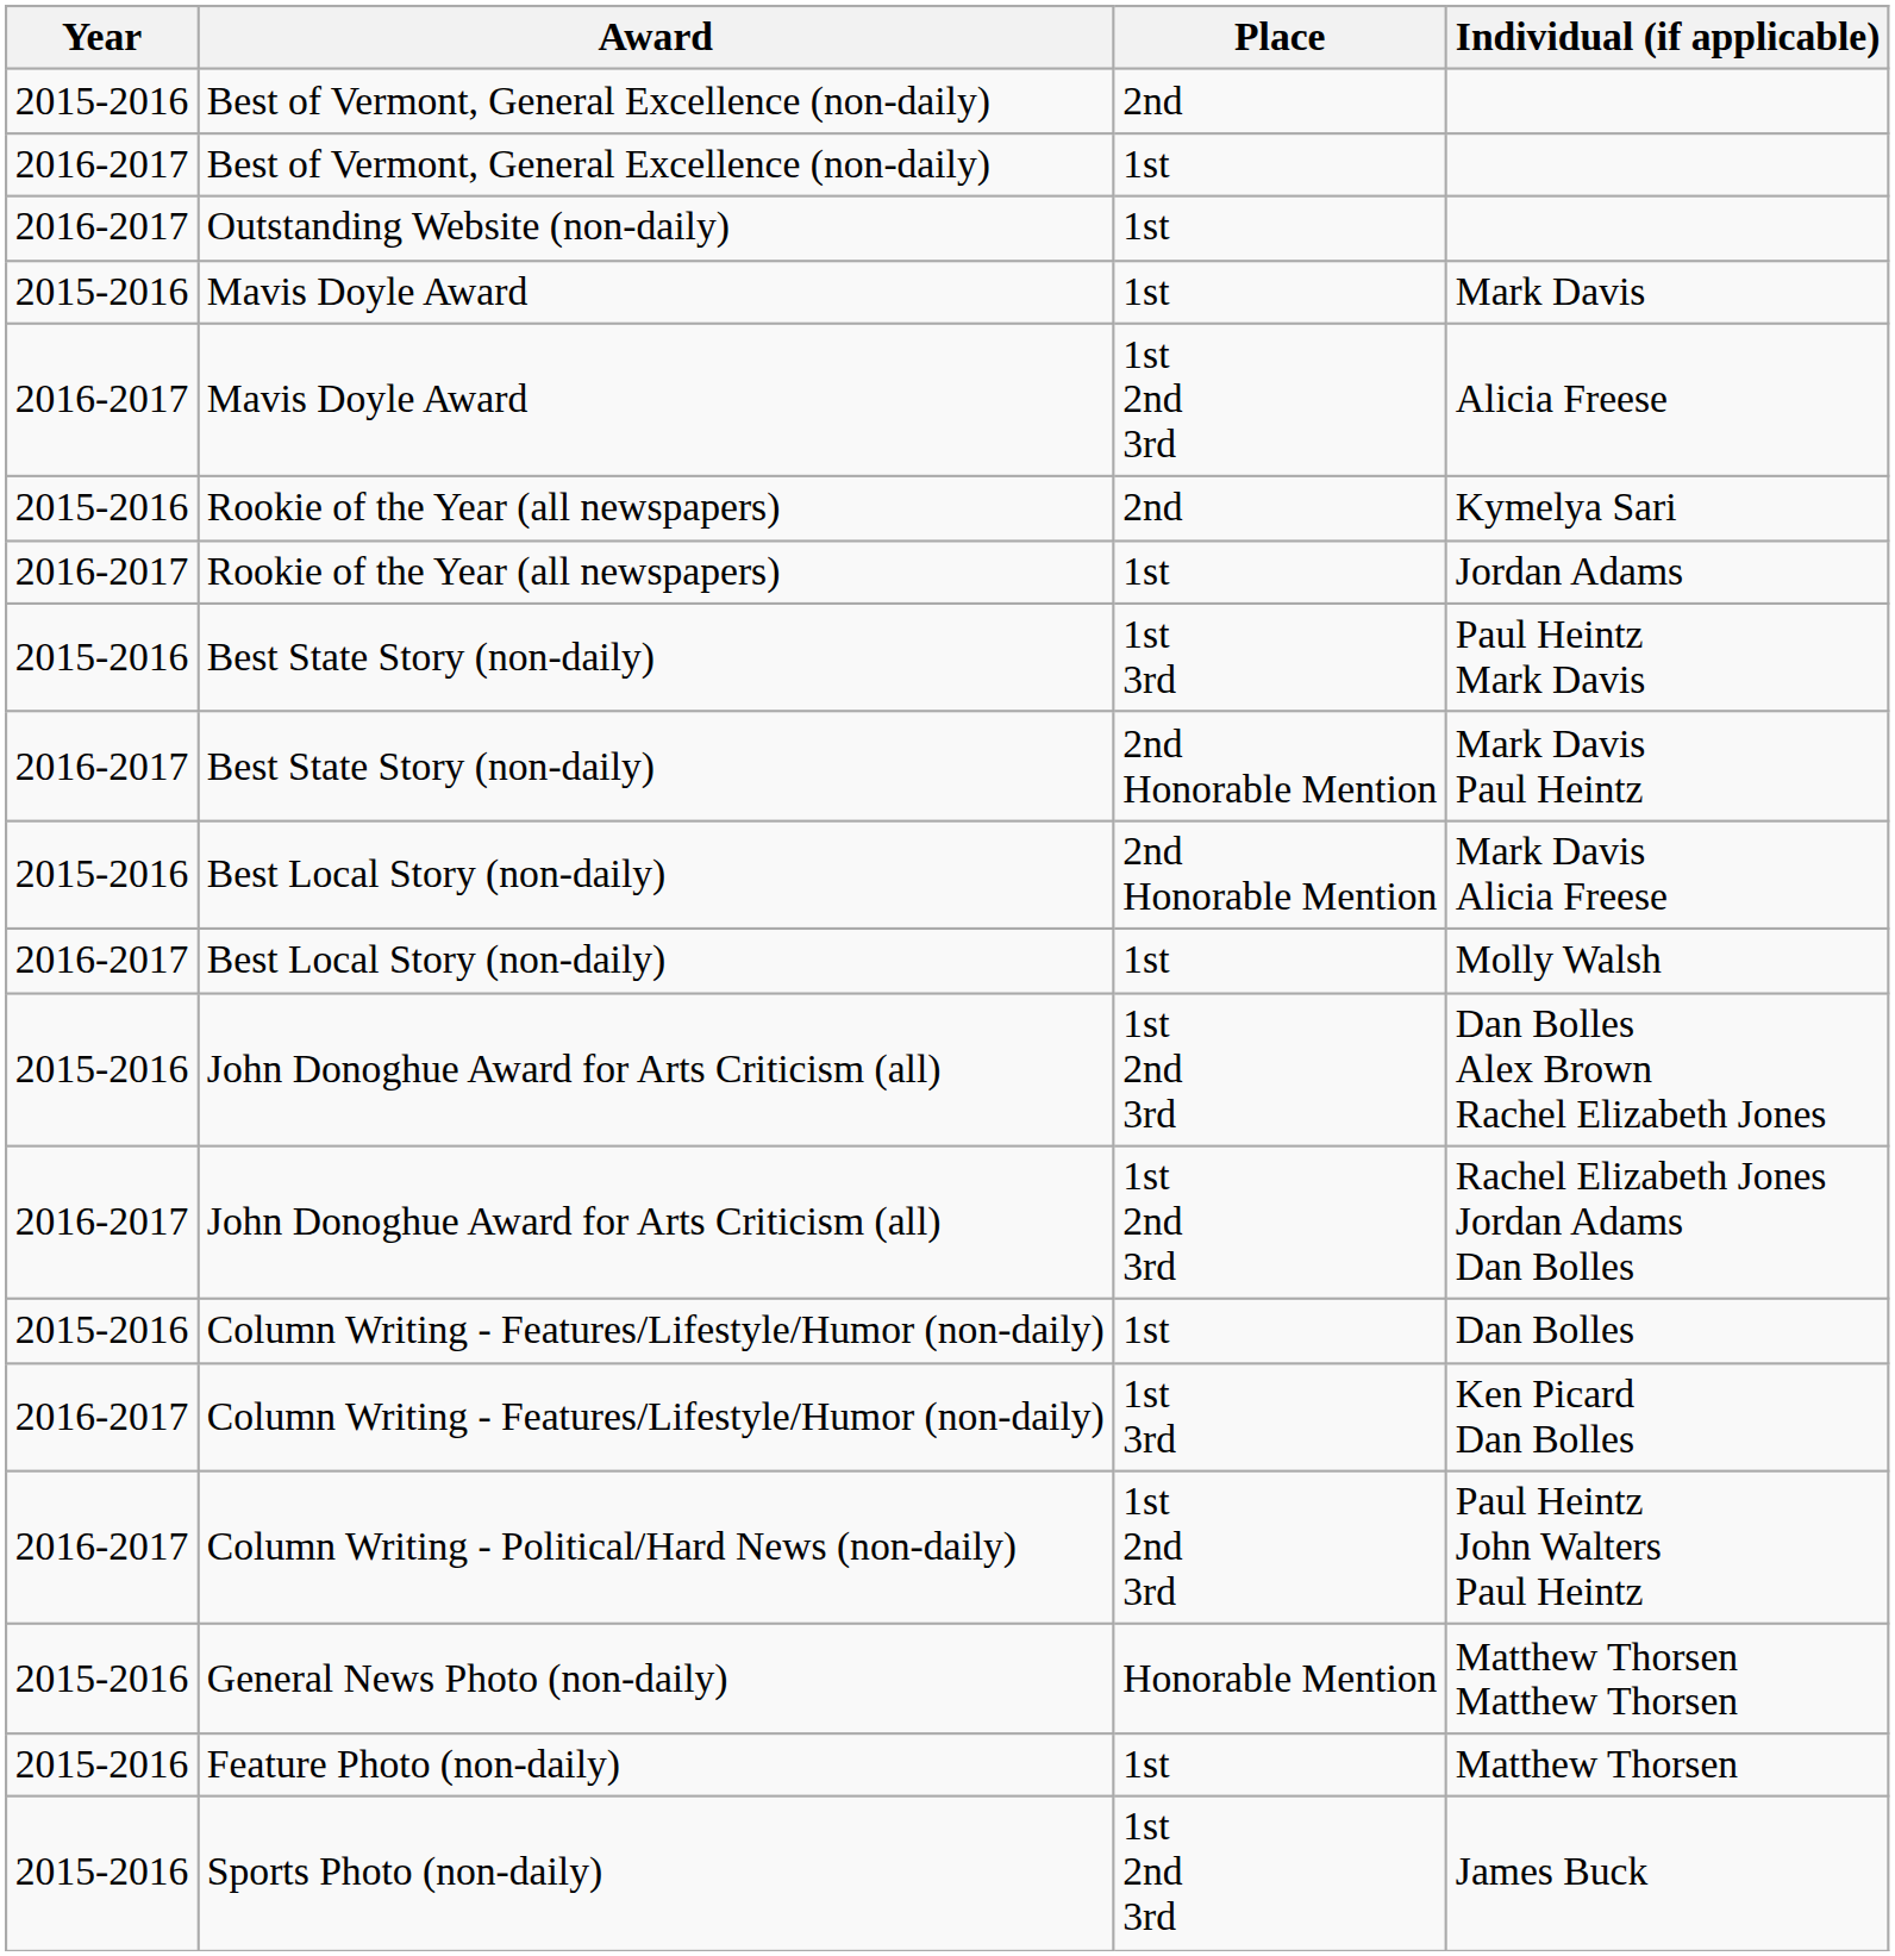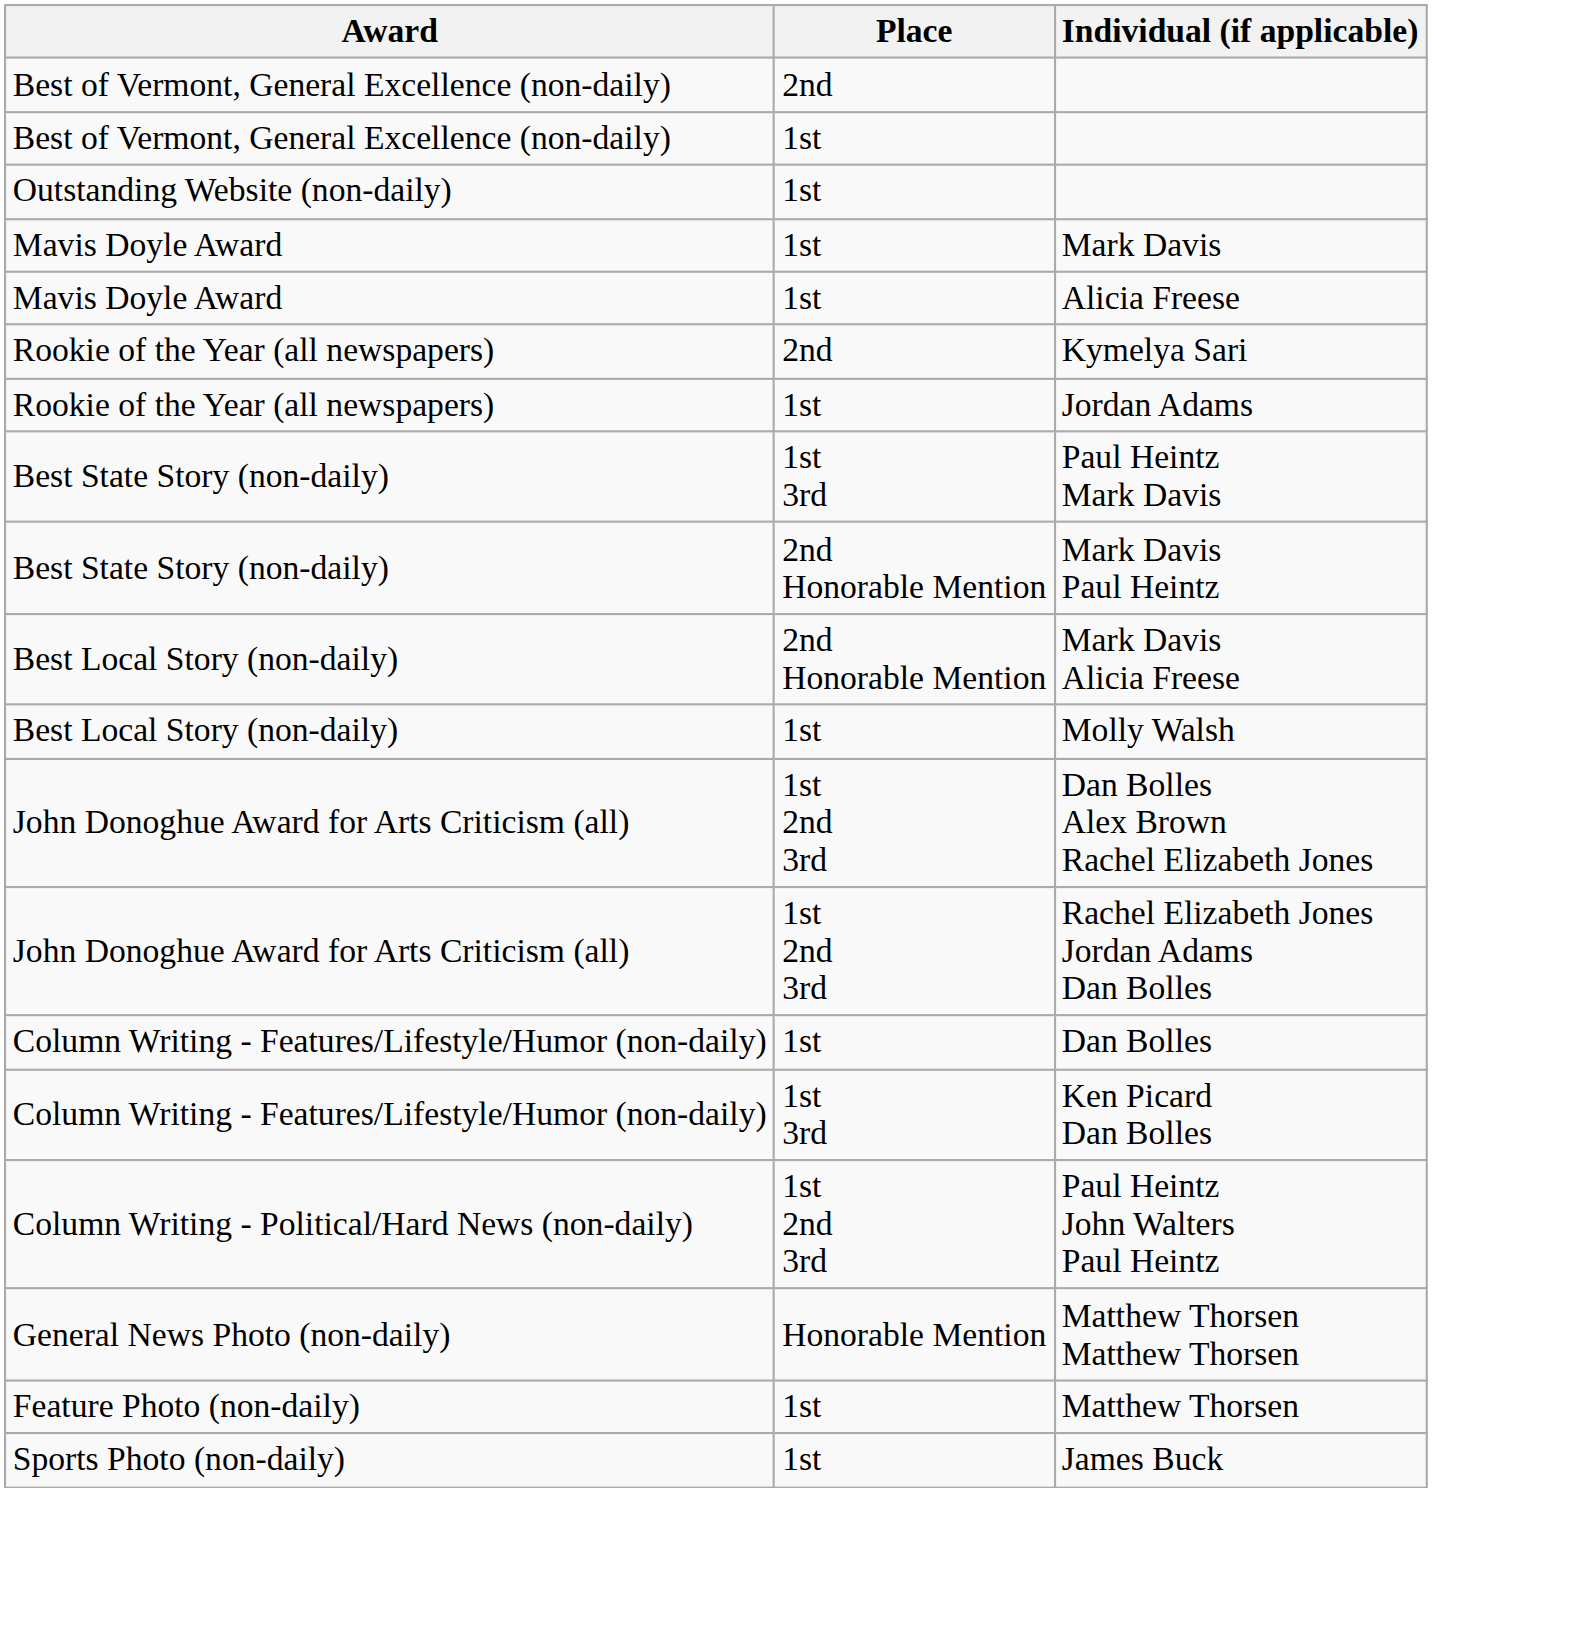- column: Year | 2015-2016 | 2016-2017 | 2016-2017 | 2015-2016 | 2016-2017 | 2015-2016 | 2016-2017 | 2015-2016 | 2016-2017 | 2015-2016 | 2016-2017 | 2015-2016 | 2016-2017 | 2015-2016 | 2016-2017 | 2016-2017 | 2015-2016 | 2015-2016 | 2015-2016
Alicia Freese | Place: 1st 2nd 3rd -> 1st
James Buck | Place: 1st 2nd 3rd -> 1st
